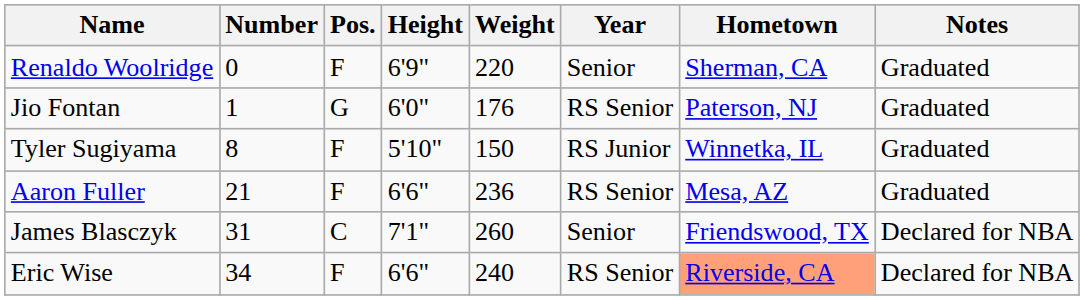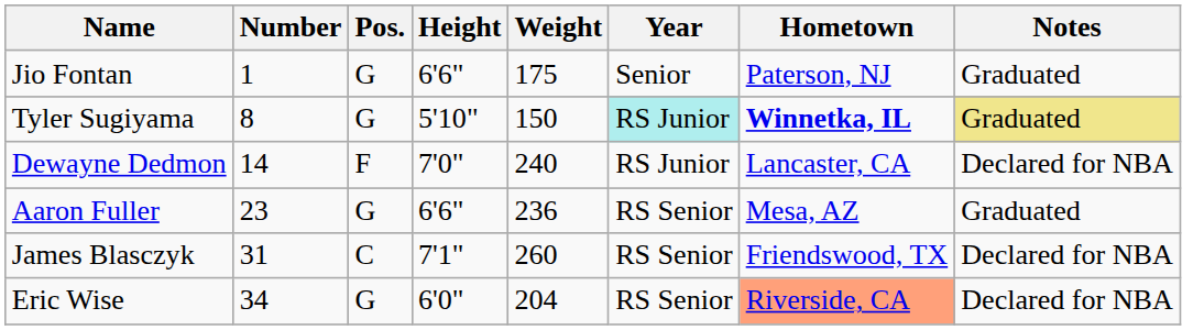- row: Renaldo Woolridge | 0 | F | 6'9" | 220 | Senior | Sherman, CA | Graduated
Jio Fontan | Height: 6'0" -> 6'6"
Jio Fontan | Weight: 176 -> 175
Jio Fontan | Year: RS Senior -> Senior
Tyler Sugiyama | Pos.: F -> G
Tyler Sugiyama | Year: no background -> paleturquoise background
Tyler Sugiyama | Hometown: normal -> bold
Tyler Sugiyama | Notes: no background -> khaki background
+ row: Dewayne Dedmon | 14 | F | 7'0" | 240 | RS Junior | Lancaster, CA | Declared for NBA
Aaron Fuller | Number: 21 -> 23
Aaron Fuller | Pos.: F -> G
James Blasczyk | Year: Senior -> RS Senior
Eric Wise | Pos.: F -> G
Eric Wise | Height: 6'6" -> 6'0"
Eric Wise | Weight: 240 -> 204
